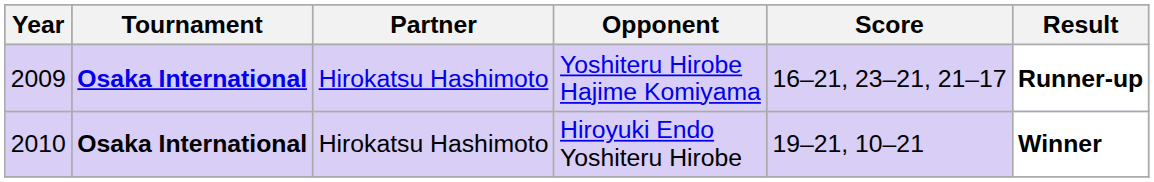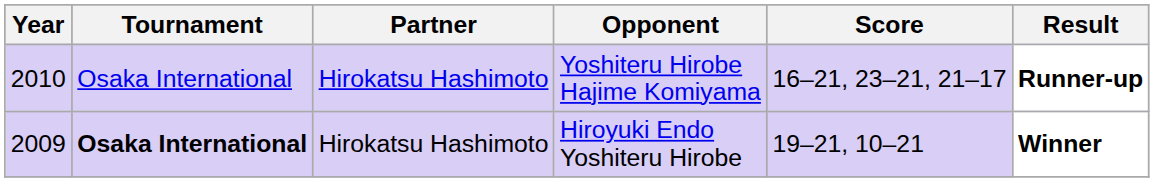Yoshiteru Hirobe Hajime Komiyama | Year: 2009 -> 2010
Yoshiteru Hirobe Hajime Komiyama | Tournament: bold -> normal
Hiroyuki Endo Yoshiteru Hirobe | Year: 2010 -> 2009
